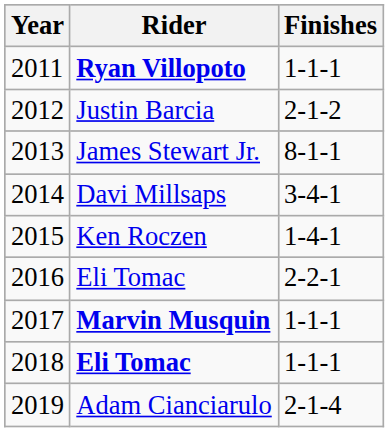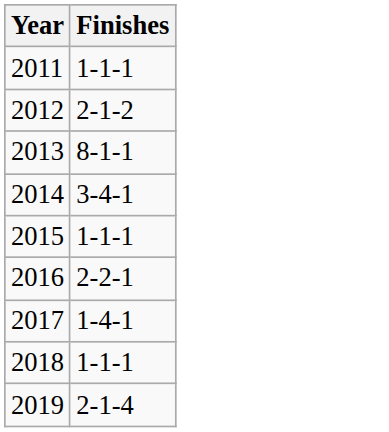- column: Rider | Ryan Villopoto | Justin Barcia | James Stewart Jr. | Davi Millsaps | Ken Roczen | Eli Tomac | Marvin Musquin | Eli Tomac | Adam Cianciarulo
2015 | Finishes: 1-4-1 -> 1-1-1
2017 | Finishes: 1-1-1 -> 1-4-1
